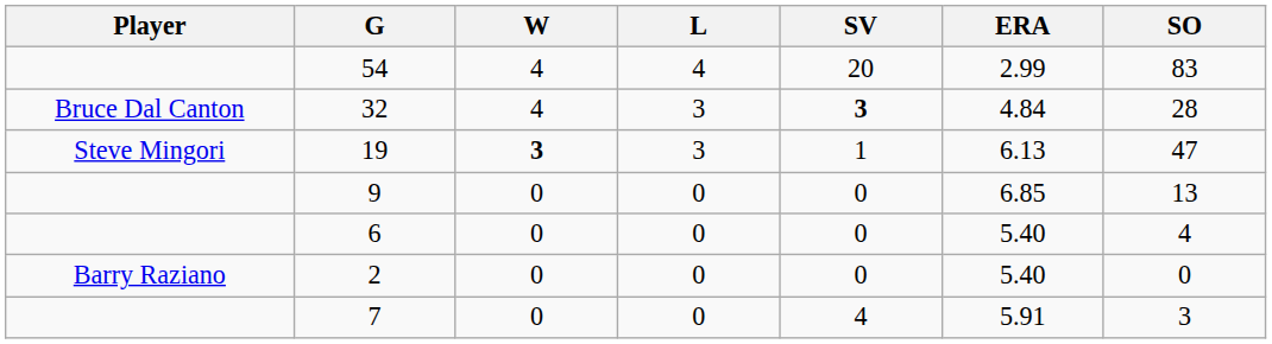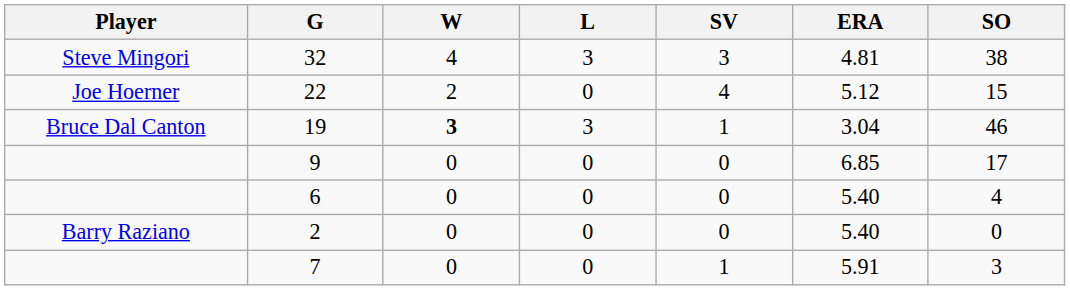- row: 54 | 4 | 4 | 20 | 2.99 | 83
32 | Player: Bruce Dal Canton -> Steve Mingori
32 | SV: bold -> normal
32 | ERA: 4.84 -> 4.81
32 | SO: 28 -> 38
+ row: Joe Hoerner | 22 | 2 | 0 | 4 | 5.12 | 15
19 | Player: Steve Mingori -> Bruce Dal Canton
19 | ERA: 6.13 -> 3.04
19 | SO: 47 -> 46
9 | SO: 13 -> 17
7 | SV: 4 -> 1
